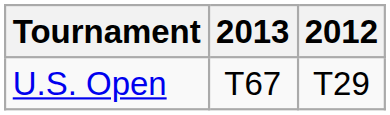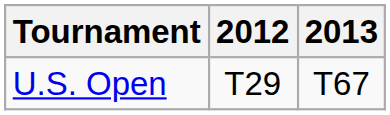columns swapped: 2012 <-> 2013
